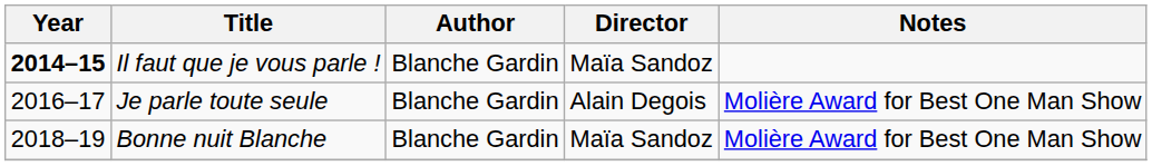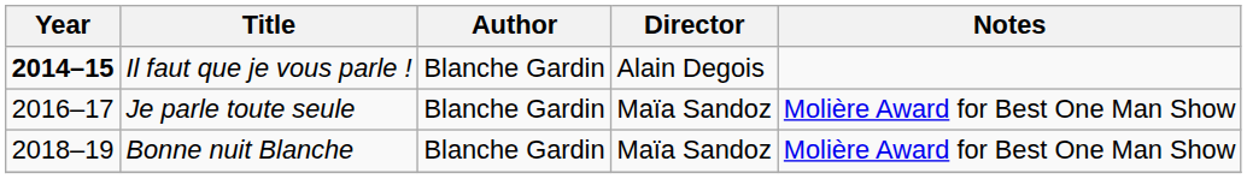Il faut que je vous parle ! | Director: Maïa Sandoz -> Alain Degois
Je parle toute seule | Director: Alain Degois -> Maïa Sandoz
